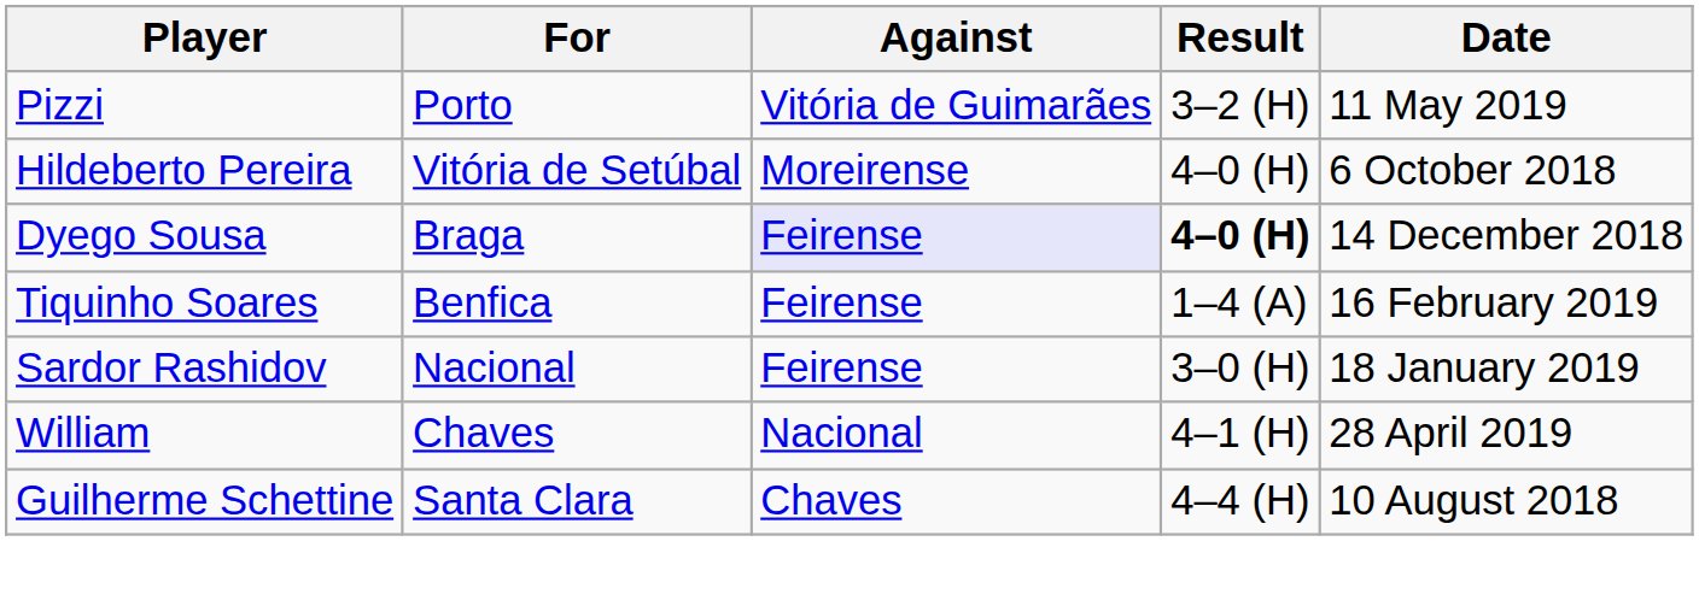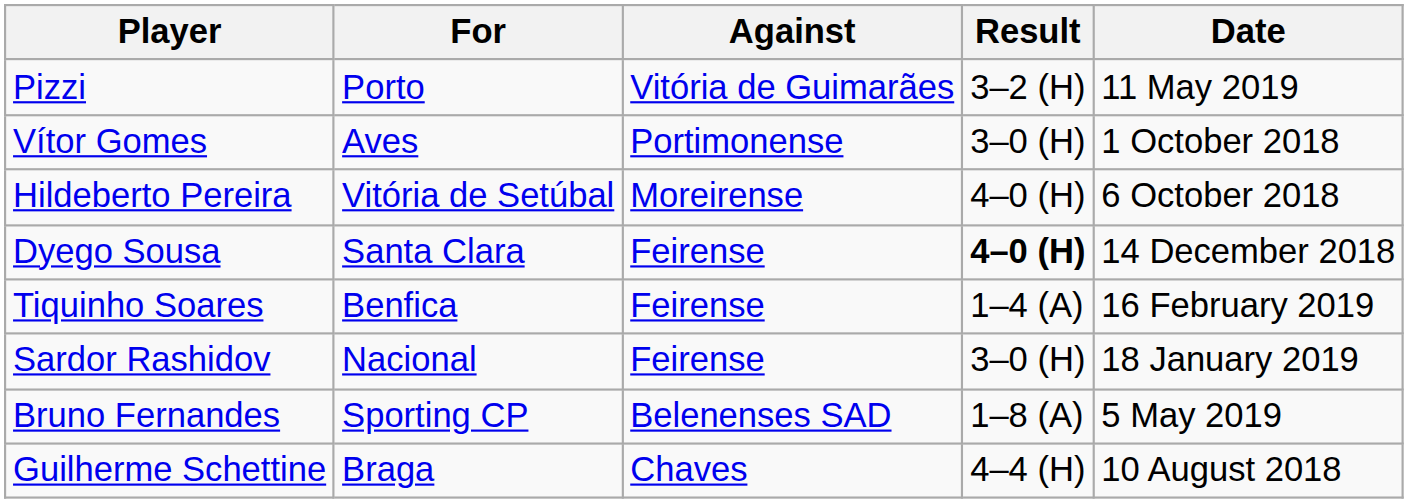+ row: Vítor Gomes | Aves | Portimonense | 3–0 (H) | 1 October 2018
Dyego Sousa | For: Braga -> Santa Clara
Dyego Sousa | Against: lavender background -> no background
- row: William | Chaves | Nacional | 4–1 (H) | 28 April 2019
+ row: Bruno Fernandes | Sporting CP | Belenenses SAD | 1–8 (A) | 5 May 2019
Guilherme Schettine | For: Santa Clara -> Braga
